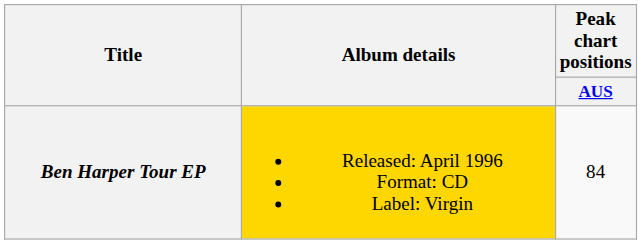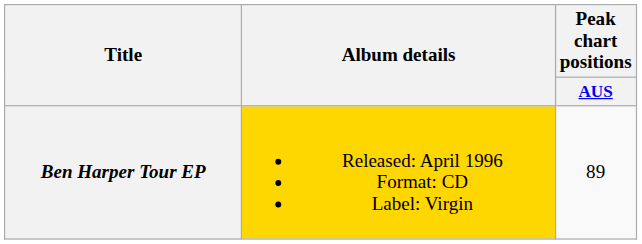Ben Harper Tour EP | Peak chart positions / AUS: 84 -> 89
